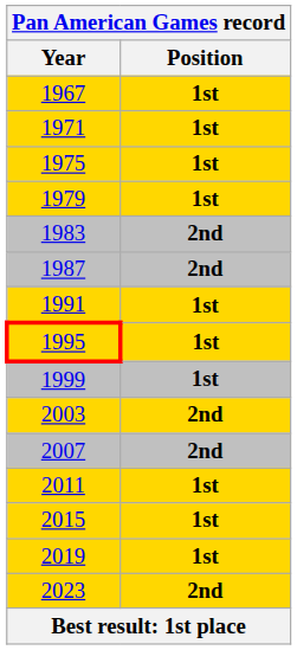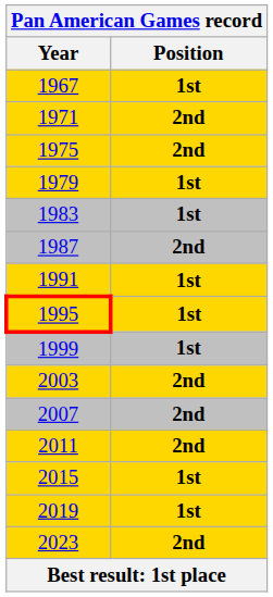1971 | Position: 1st -> 2nd
1975 | Position: 1st -> 2nd
1983 | Position: 2nd -> 1st
2011 | Position: 1st -> 2nd
